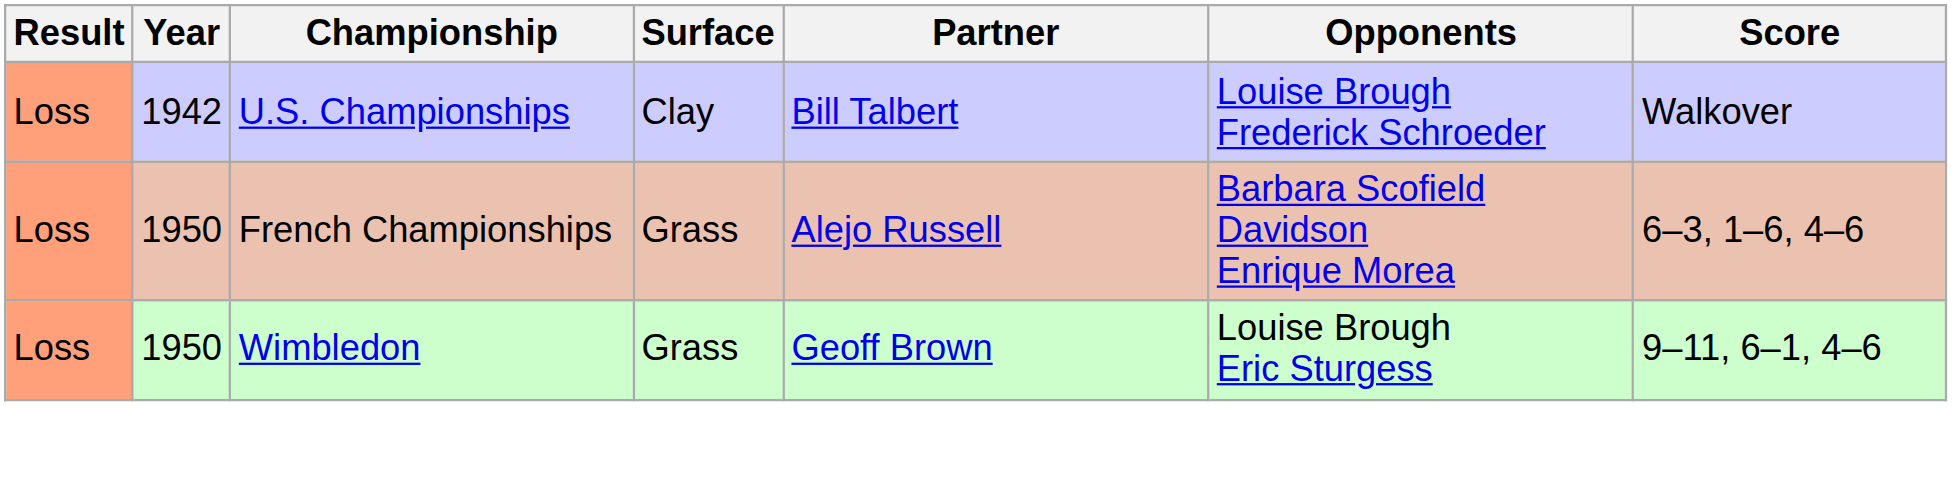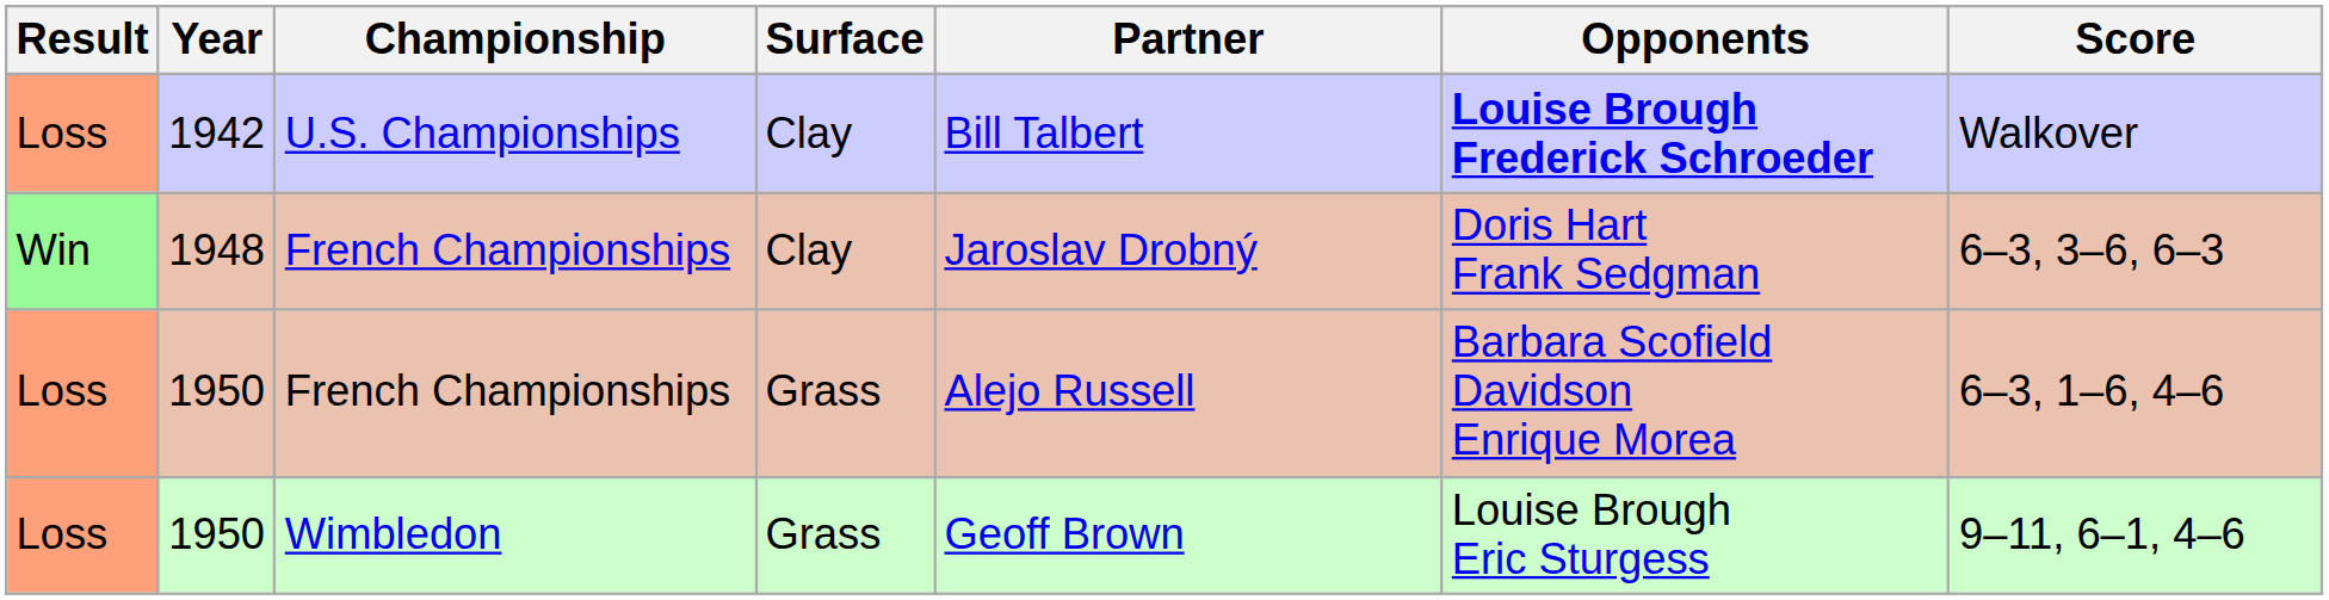1942 | Opponents: normal -> bold
+ row: Win | 1948 | French Championships | Clay | Jaroslav Drobný | Doris Hart Frank Sedgman | 6–3, 3–6, 6–3
